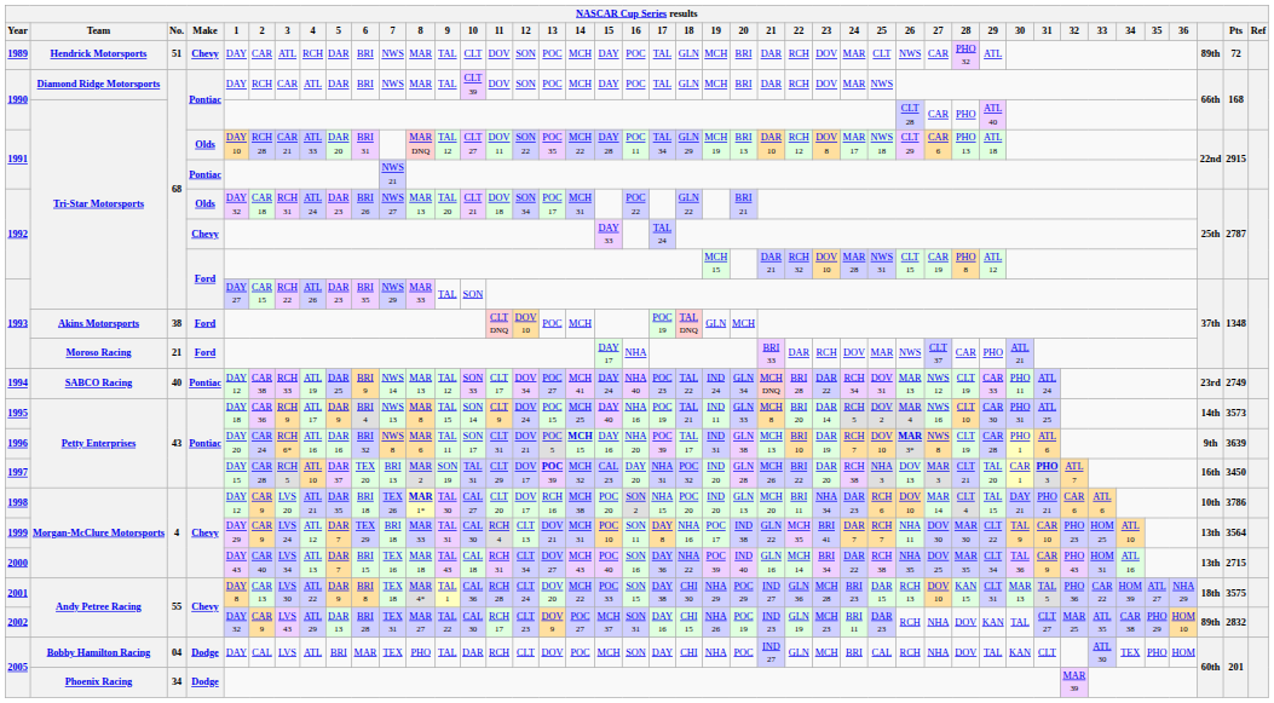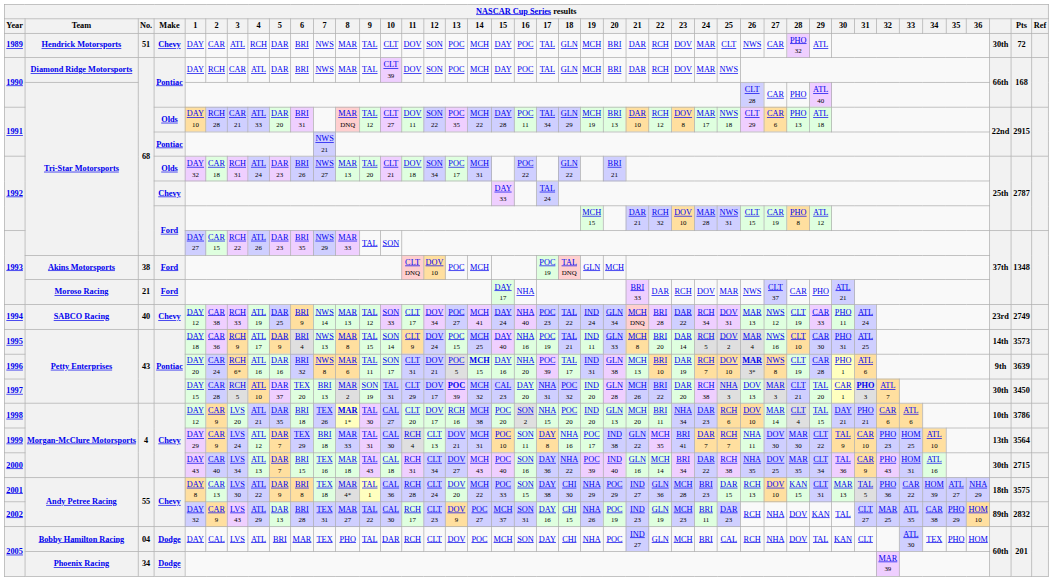1989 | column 41: 89th -> 30th
1994 | Make: Pontiac -> Chevy
1997 | column 41: 16th -> 30th
2000 | column 41: 13th -> 30th
